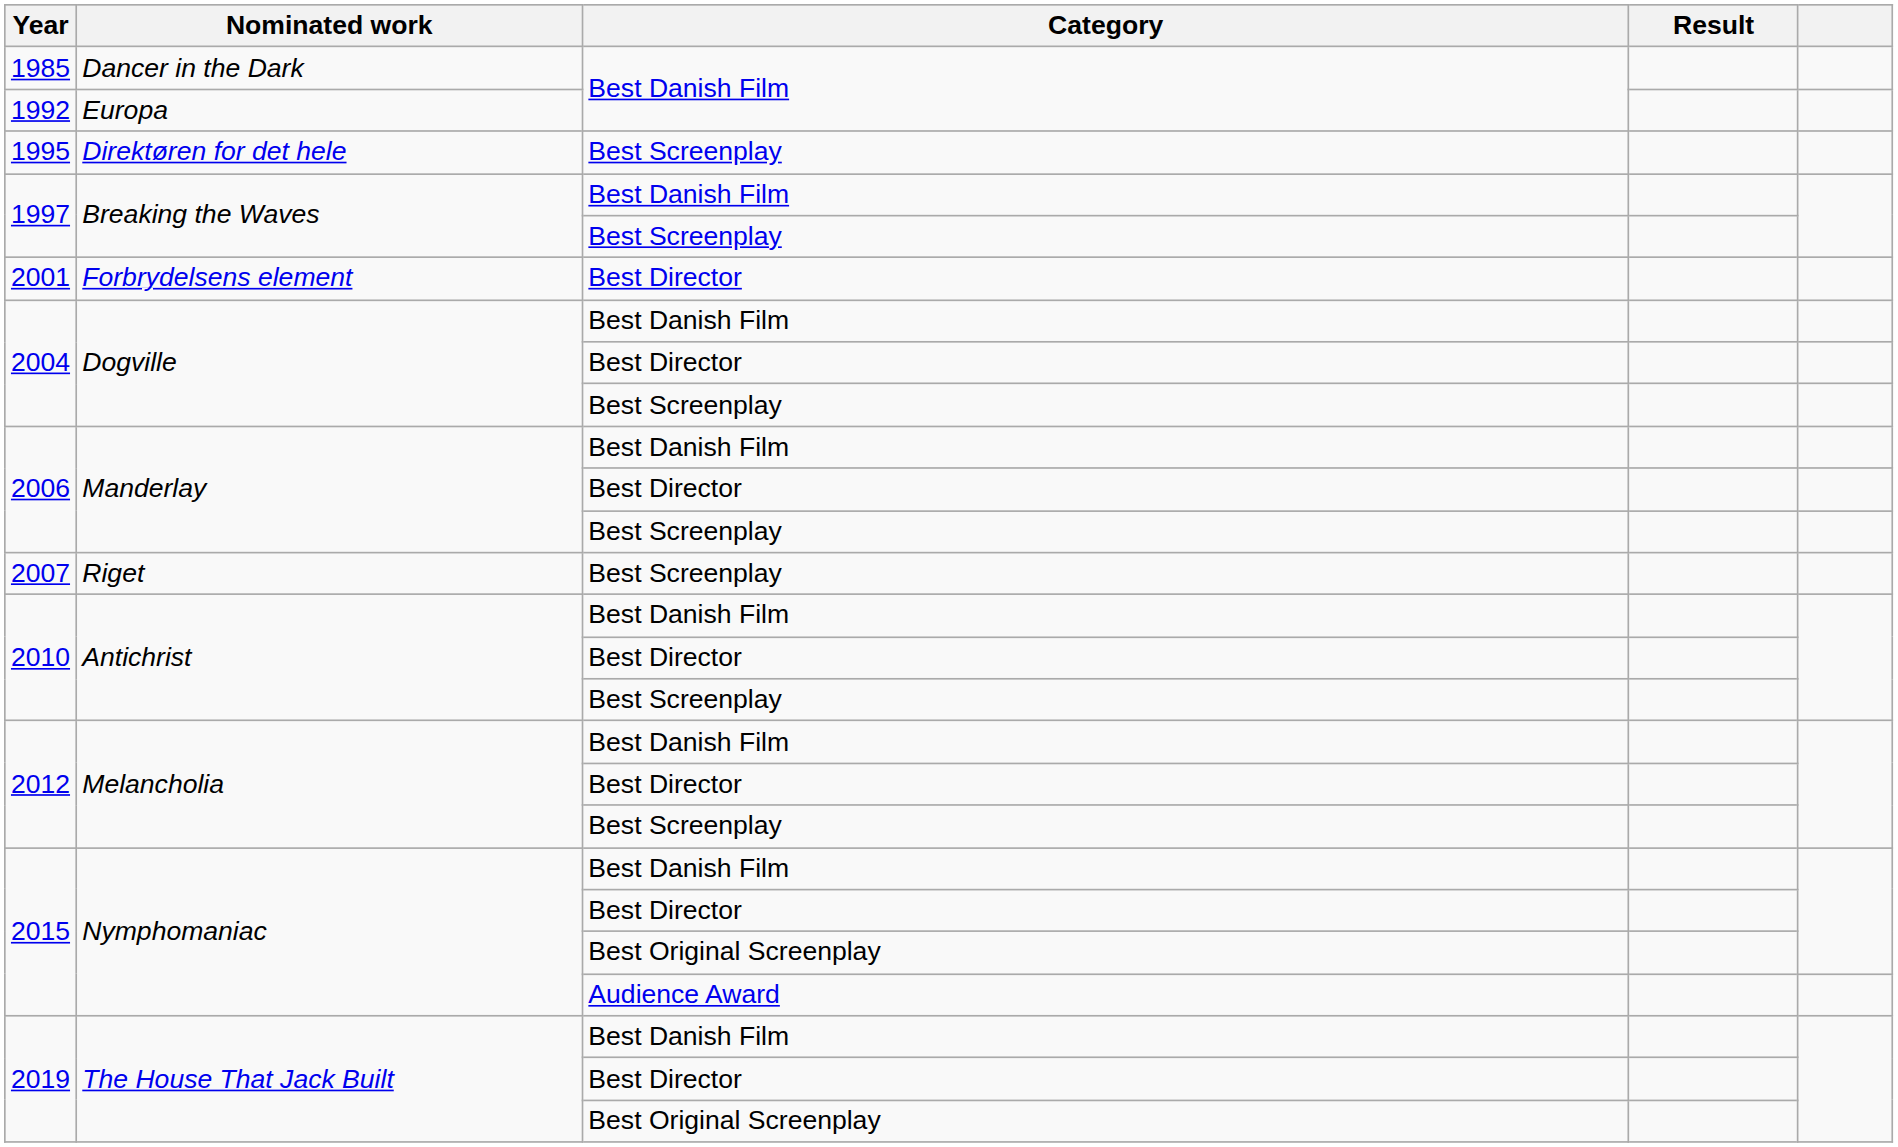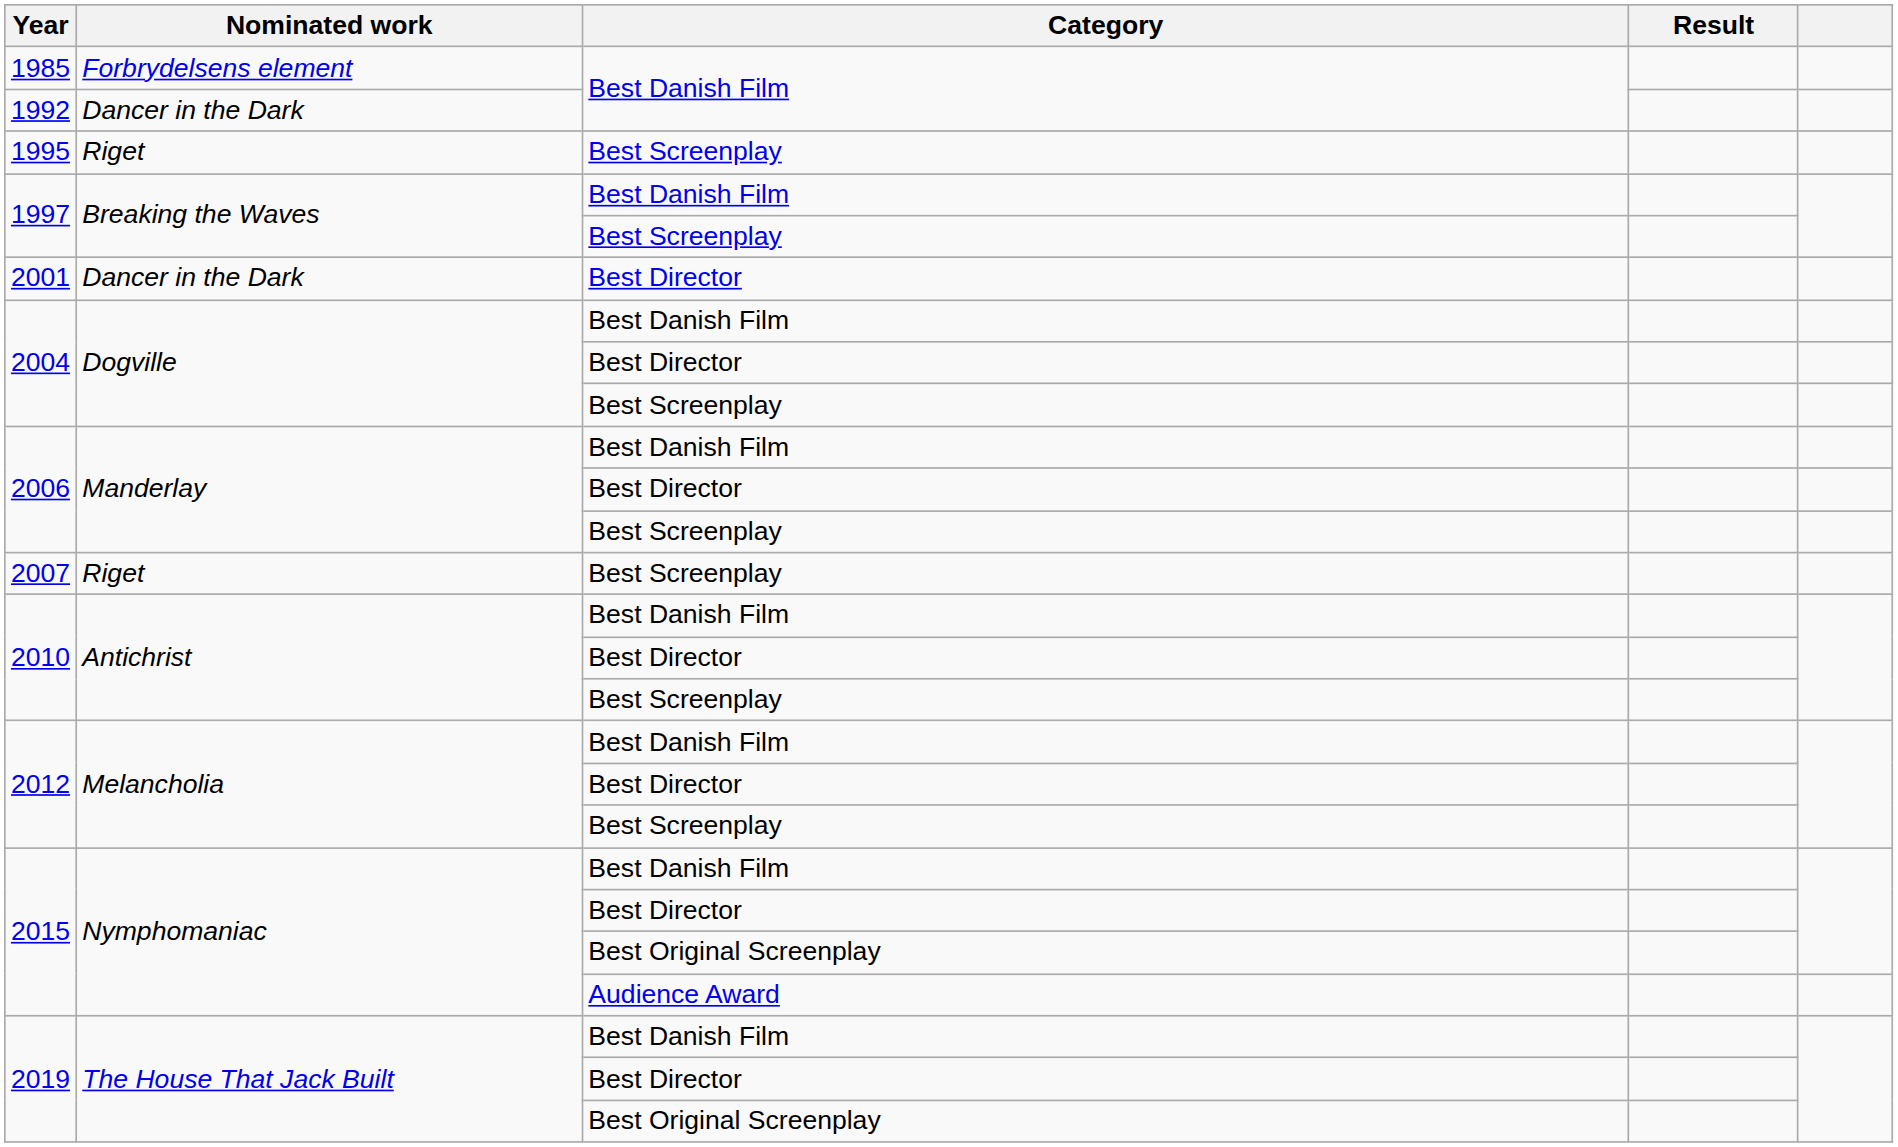1985 | Nominated work: Dancer in the Dark -> Forbrydelsens element
1992 | Nominated work: Europa -> Dancer in the Dark
1995 | Nominated work: Direktøren for det hele -> Riget
2001 | Nominated work: Forbrydelsens element -> Dancer in the Dark
